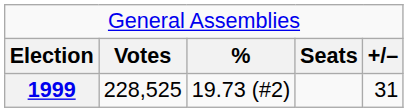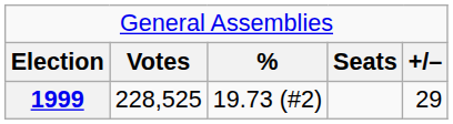1999 | column 5: 31 -> 29
